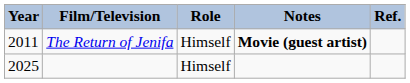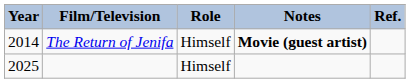The Return of Jenifa | Year: 2011 -> 2014
